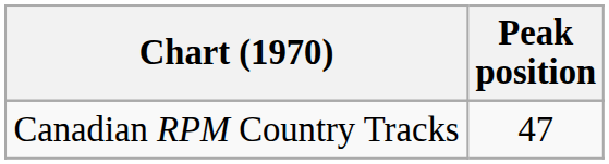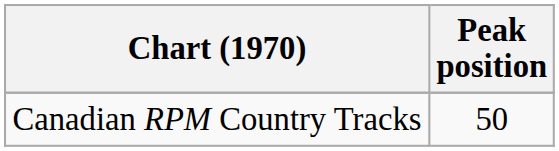Canadian RPM Country Tracks | Peak position: 47 -> 50
